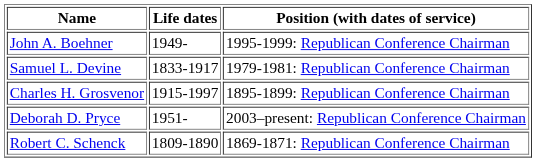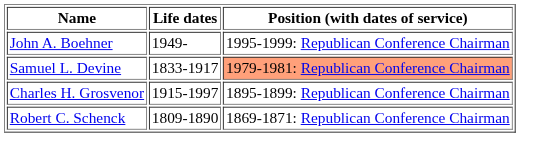Samuel L. Devine | Position (with dates of service): no background -> lightsalmon background
- row: Deborah D. Pryce | 1951- | 2003–present: Republican Conference Chairman
